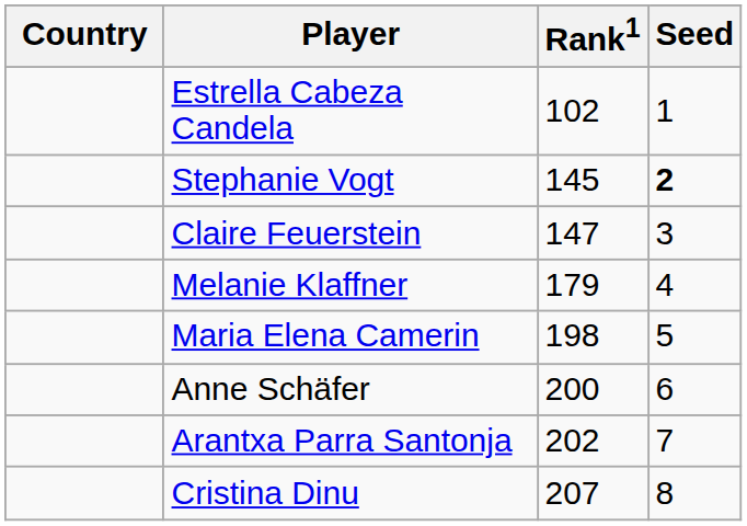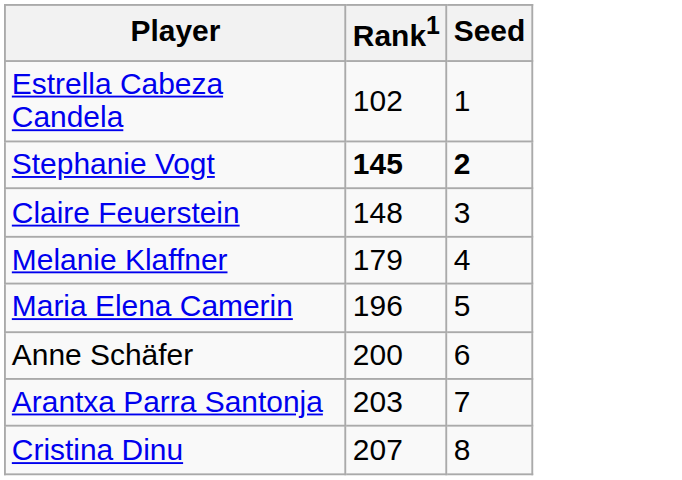- column: Country
Stephanie Vogt | Rank1: normal -> bold
Claire Feuerstein | Rank1: 147 -> 148
Maria Elena Camerin | Rank1: 198 -> 196
Arantxa Parra Santonja | Rank1: 202 -> 203
